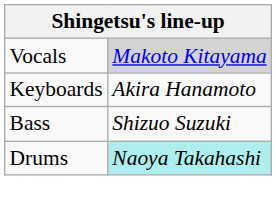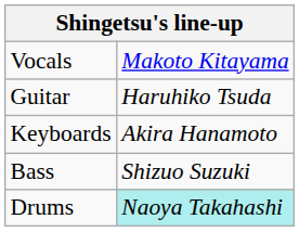Vocals | column 2: lightgrey background -> no background
+ row: Guitar | Haruhiko Tsuda
